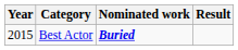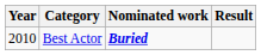Best Actor | Year: 2015 -> 2010
